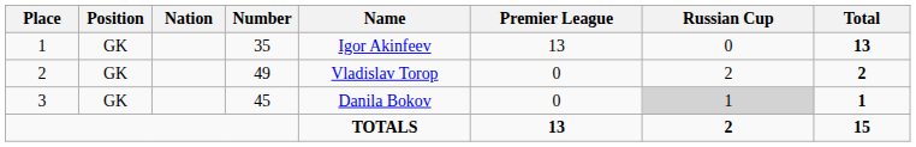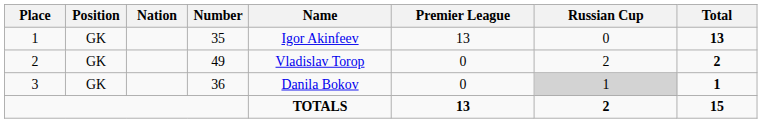3 | Number: 45 -> 36
